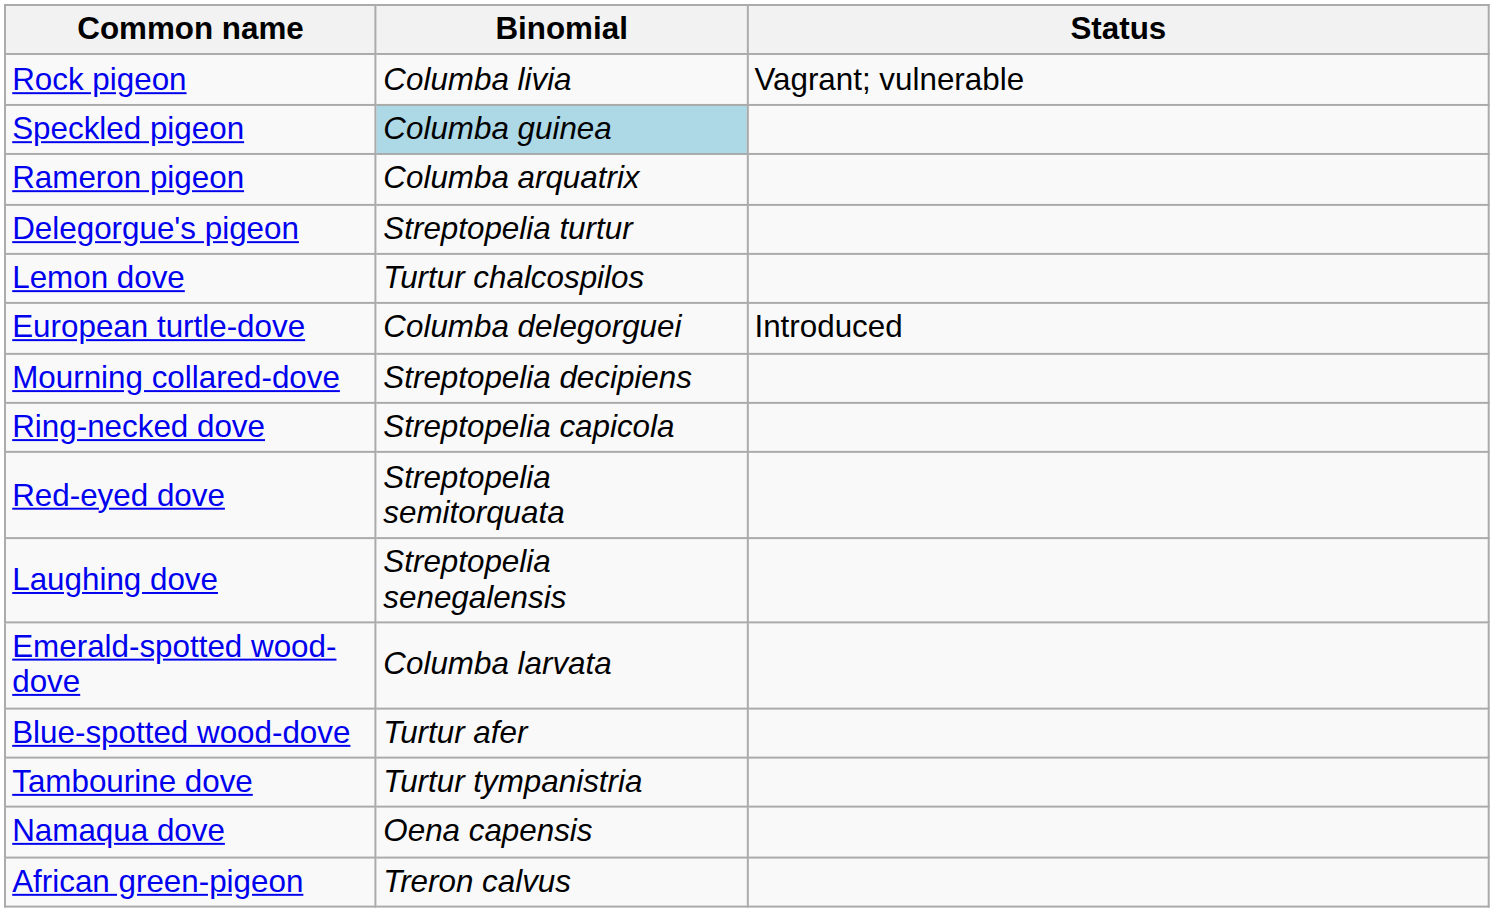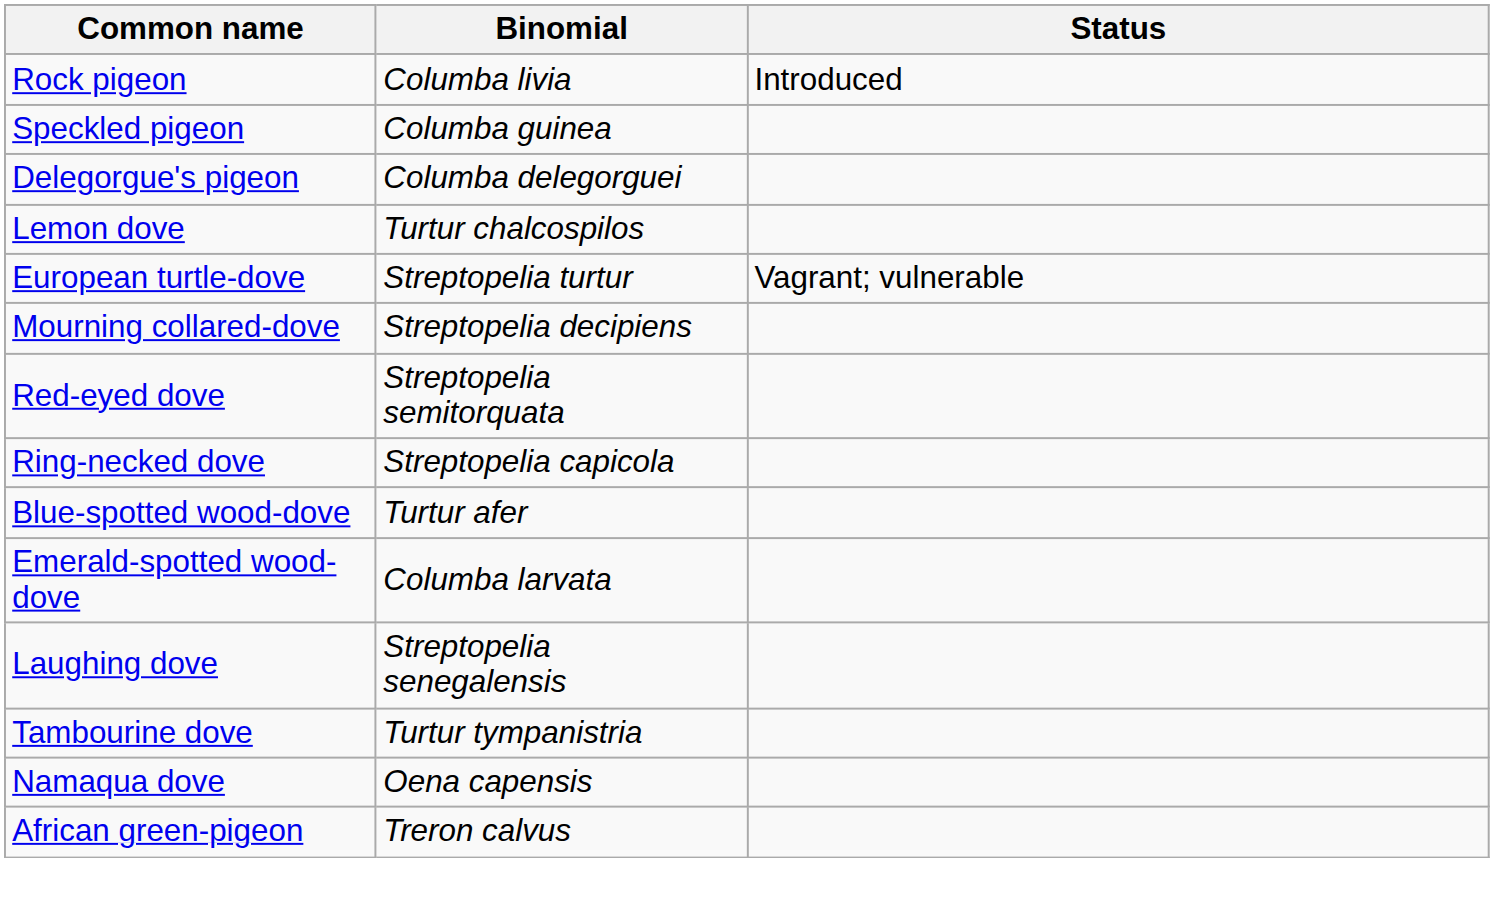Rock pigeon | Status: Vagrant; vulnerable -> Introduced
Speckled pigeon | Binomial: lightblue background -> no background
- row: Rameron pigeon | Columba arquatrix
Delegorgue's pigeon | Binomial: Streptopelia turtur -> Columba delegorguei
European turtle-dove | Binomial: Columba delegorguei -> Streptopelia turtur
European turtle-dove | Status: Introduced -> Vagrant; vulnerable
rows swapped: Red-eyed dove <-> Ring-necked dove
rows swapped: Laughing dove <-> Blue-spotted wood-dove
